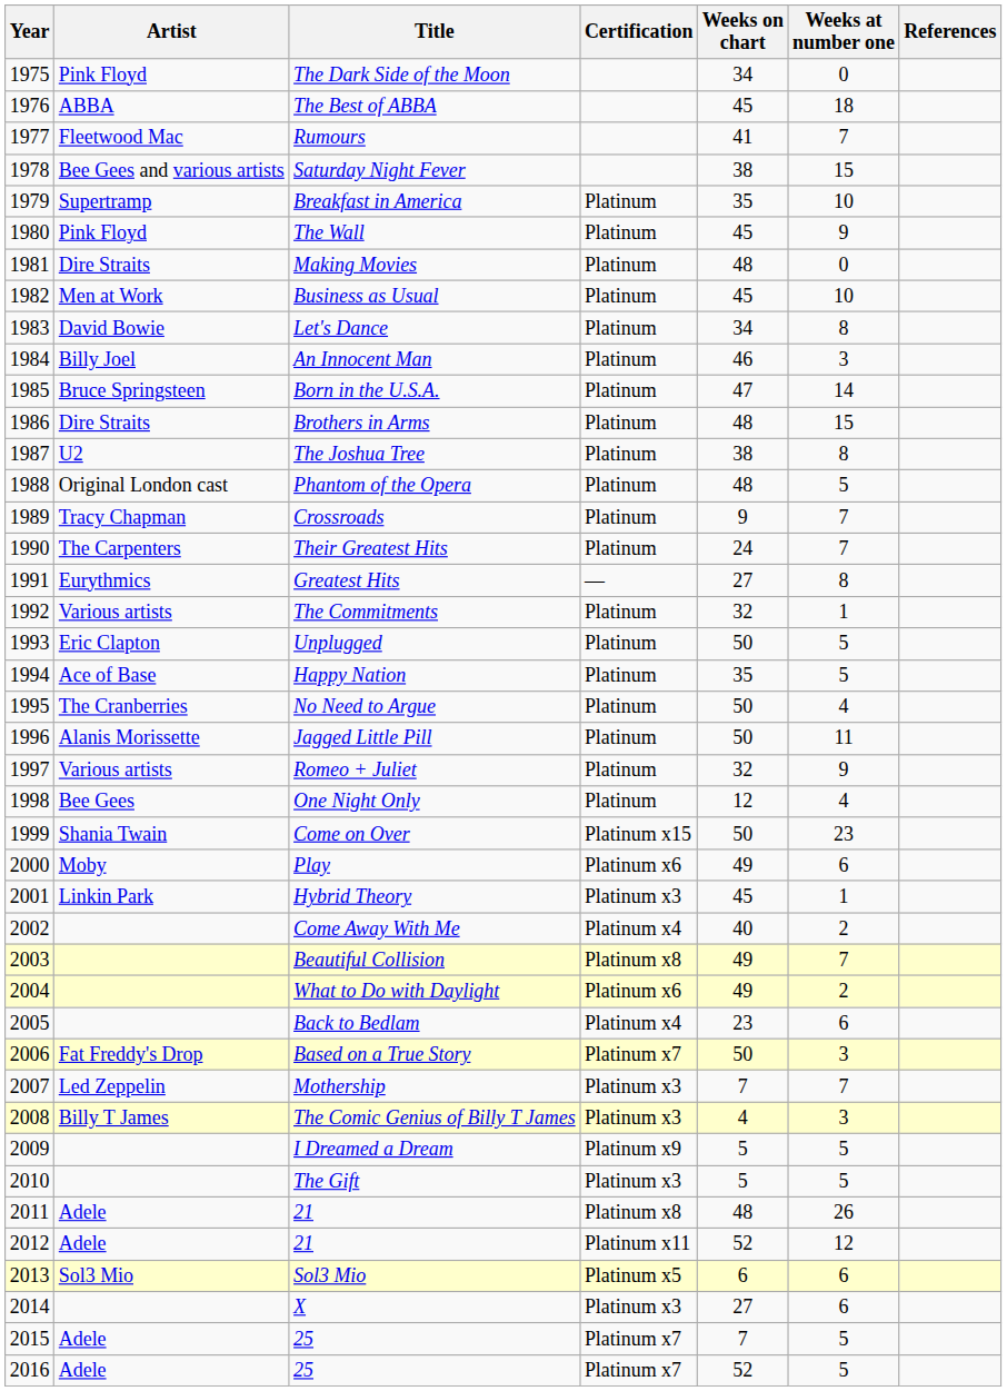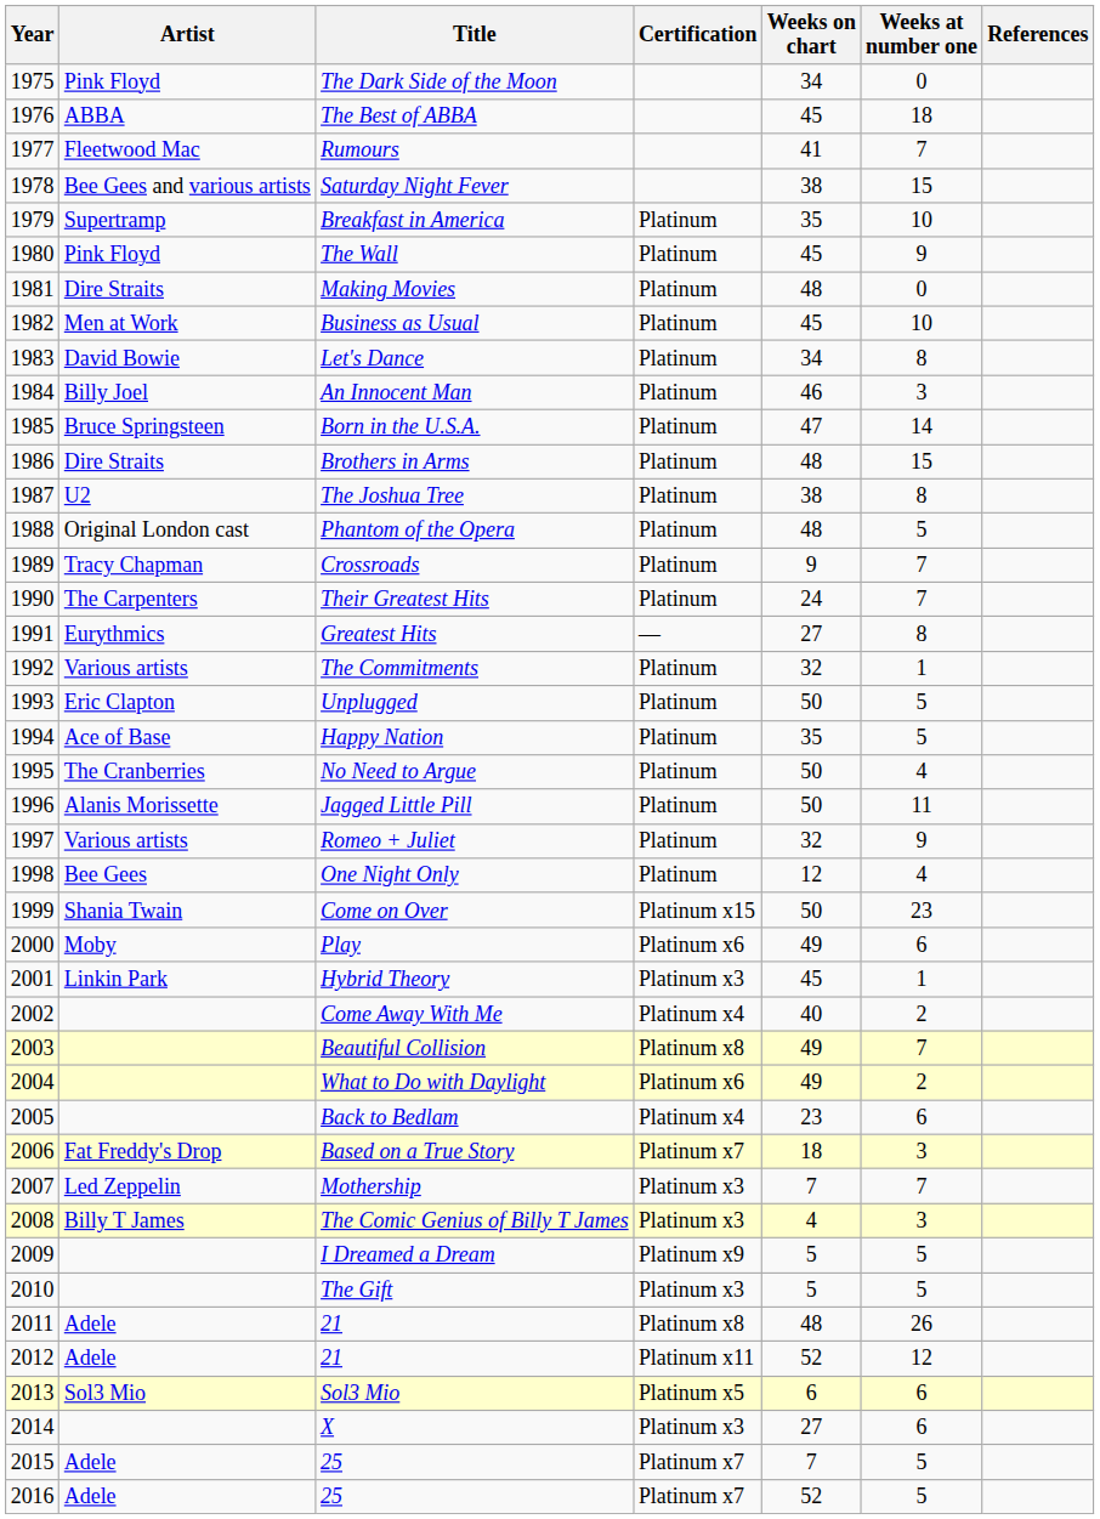Based on a True Story | Weeks on chart: 50 -> 18
